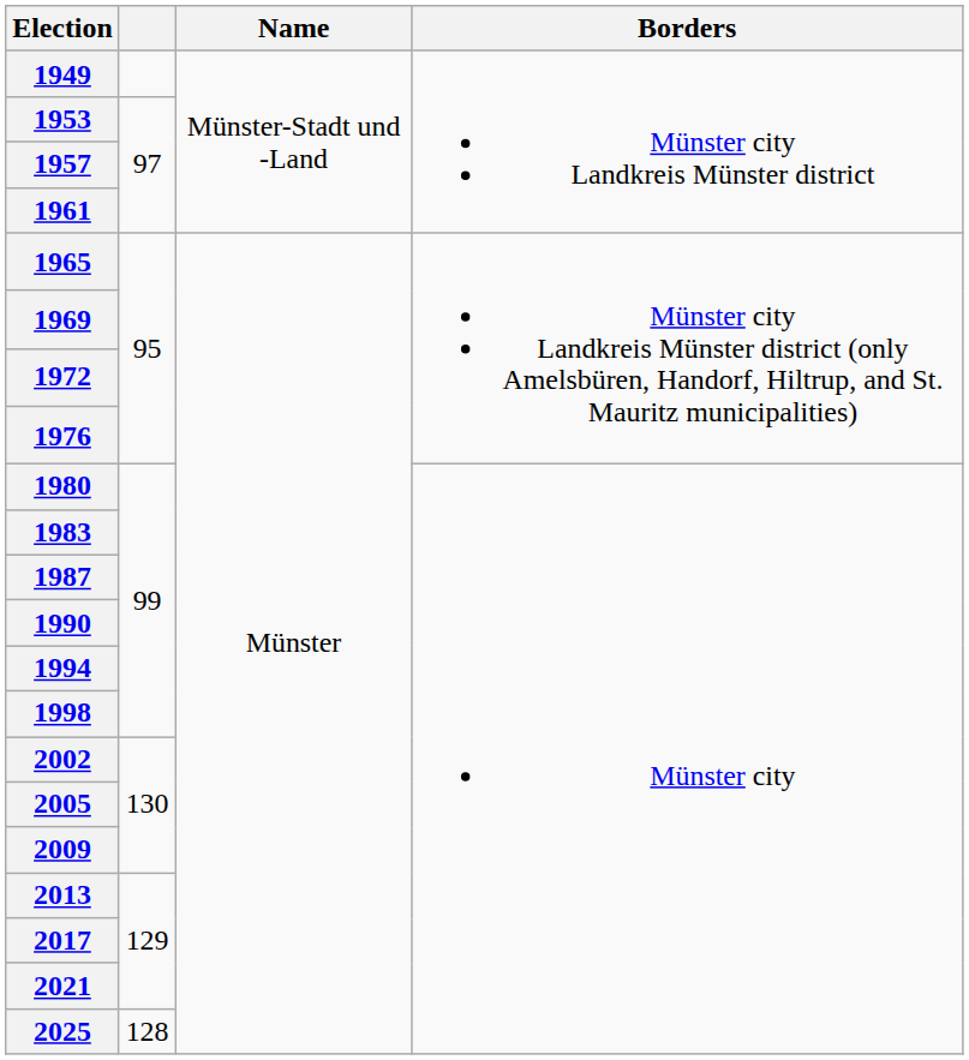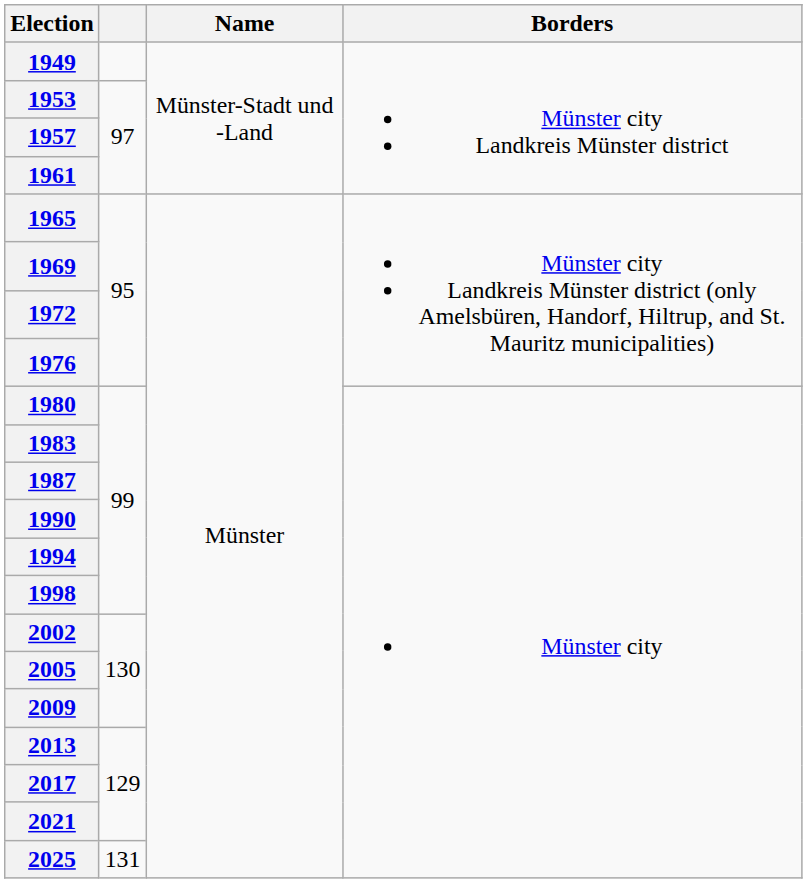2025 | column 2: 128 -> 131
